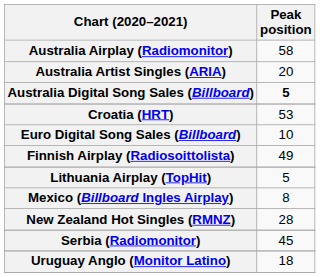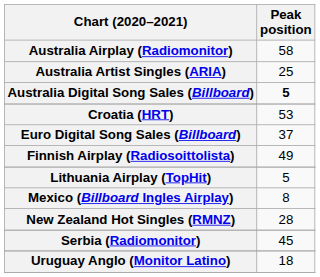Australia Artist Singles (ARIA) | Peak position: 20 -> 25
Euro Digital Song Sales (Billboard) | Peak position: 10 -> 37
